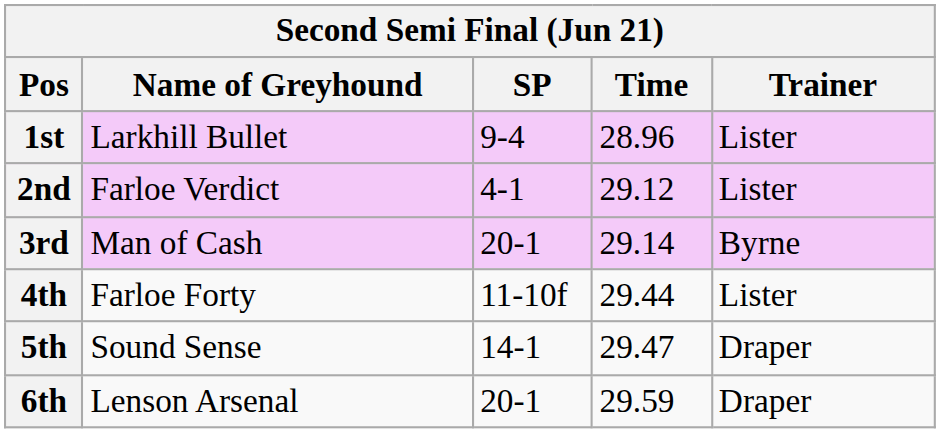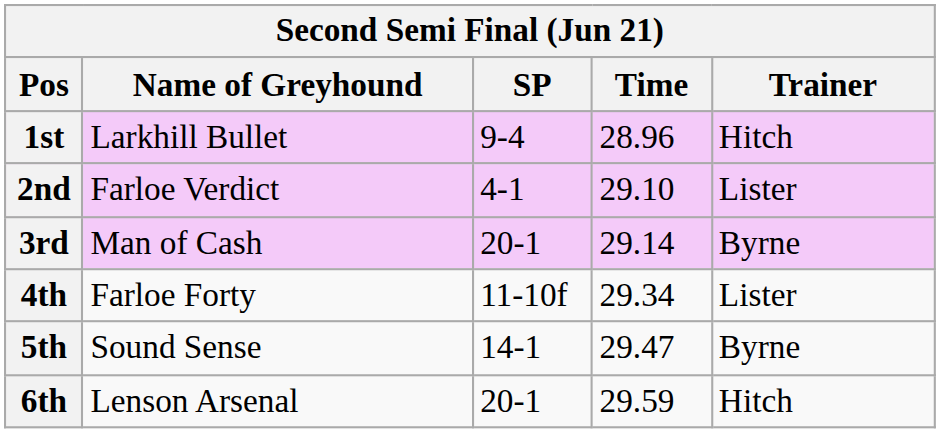1st | Trainer: Lister -> Hitch
2nd | Time: 29.12 -> 29.10
4th | Time: 29.44 -> 29.34
5th | Trainer: Draper -> Byrne
6th | Trainer: Draper -> Hitch
